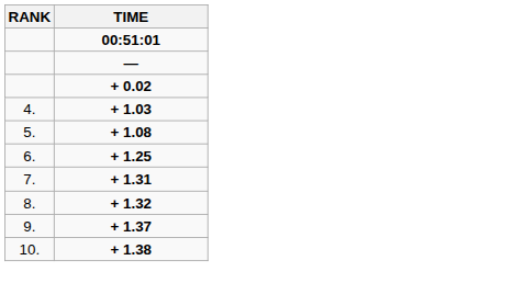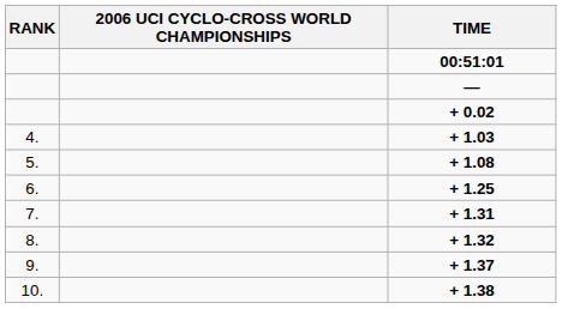+ column: 2006 UCI CYCLO-CROSS WORLD CHAMPIONSHIPS
